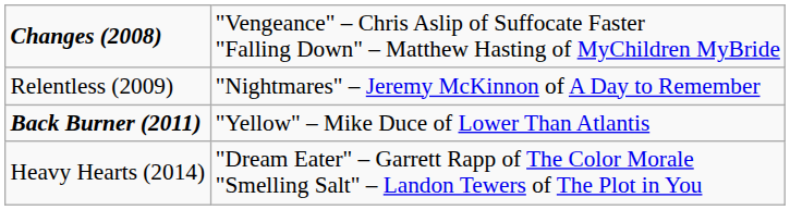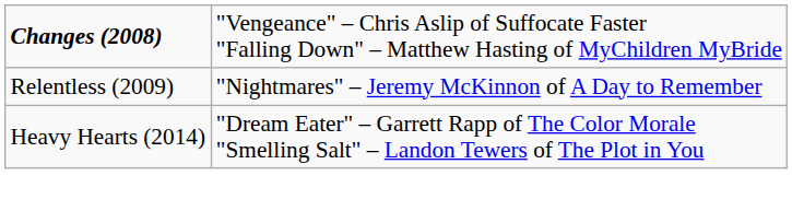- row: Back Burner (2011) | "Yellow" – Mike Duce of Lower Than Atlantis
